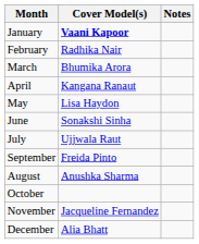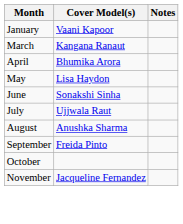January | Cover Model(s): bold -> normal
- row: February | Radhika Nair
March | Cover Model(s): Bhumika Arora -> Kangana Ranaut
April | Cover Model(s): Kangana Ranaut -> Bhumika Arora
rows swapped: August <-> September
- row: December | Alia Bhatt
